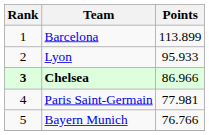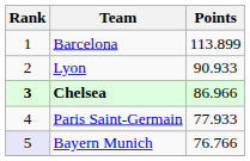Lyon | Points: 95.933 -> 90.933
Paris Saint-Germain | Points: 77.981 -> 77.933
Bayern Munich | Rank: no background -> lavender background
